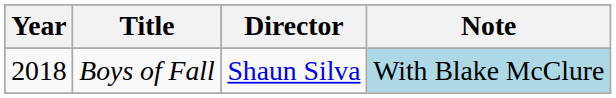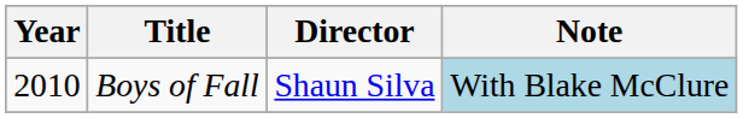Boys of Fall | Year: 2018 -> 2010
